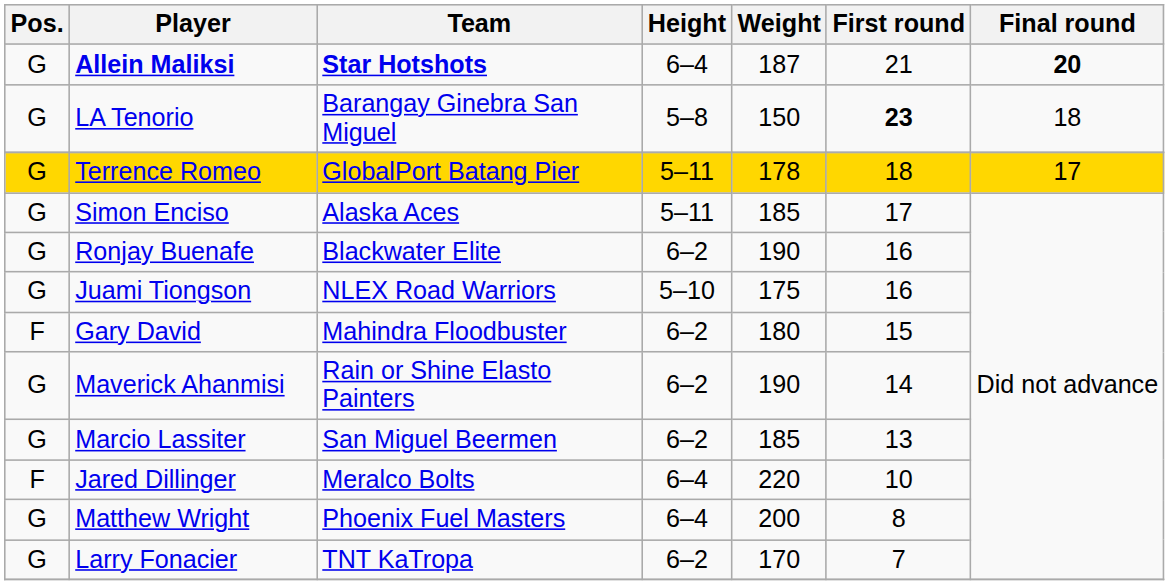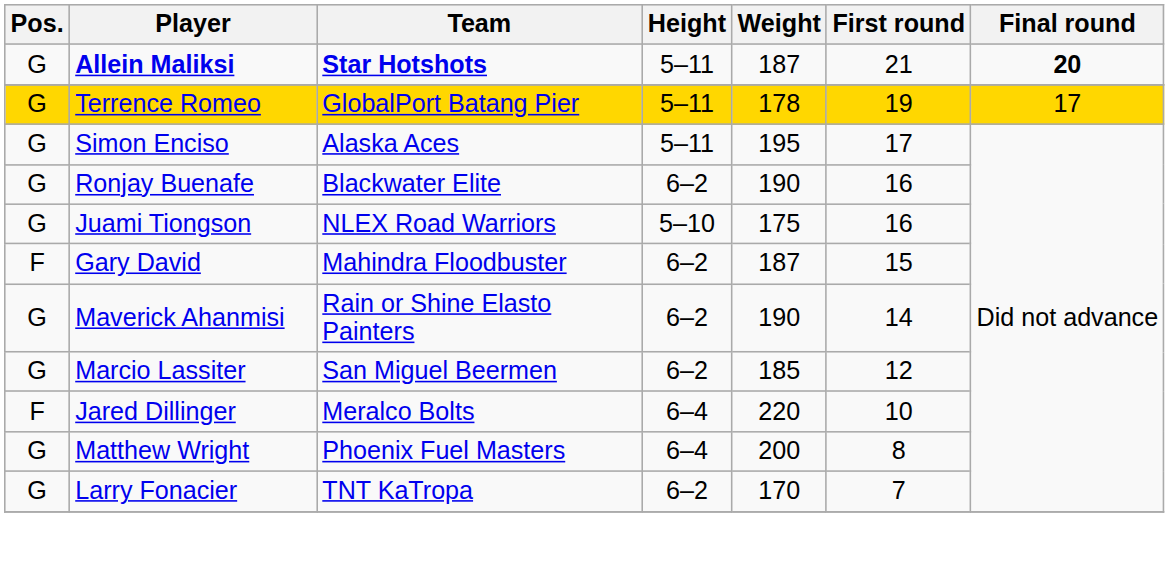Allein Maliksi | Height: 6–4 -> 5–11
- row: G | LA Tenorio | Barangay Ginebra San Miguel | 5–8 | 150 | 23 | 18
Terrence Romeo | First round: 18 -> 19
Simon Enciso | Weight: 185 -> 195
Gary David | Weight: 180 -> 187
Marcio Lassiter | First round: 13 -> 12
